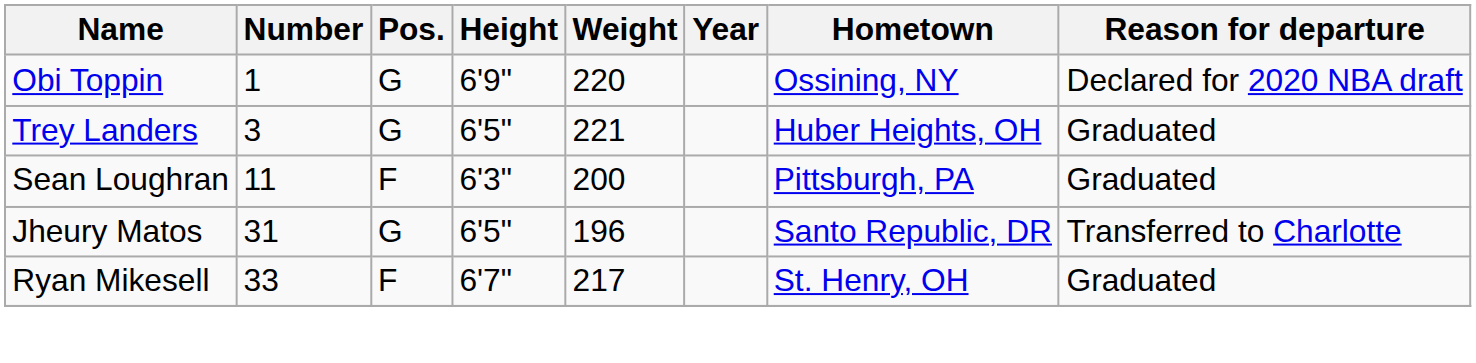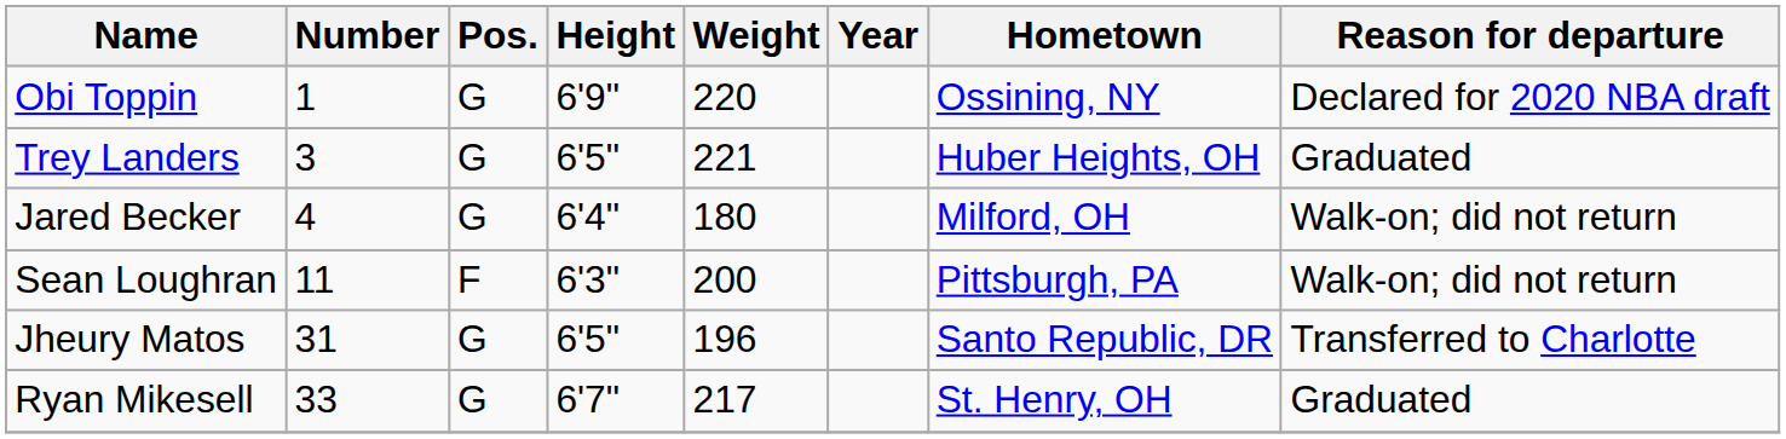+ row: Jared Becker | 4 | G | 6'4" | 180 | Milford, OH | Walk-on; did not return
Sean Loughran | Reason for departure: Graduated -> Walk-on; did not return
Ryan Mikesell | Pos.: F -> G
